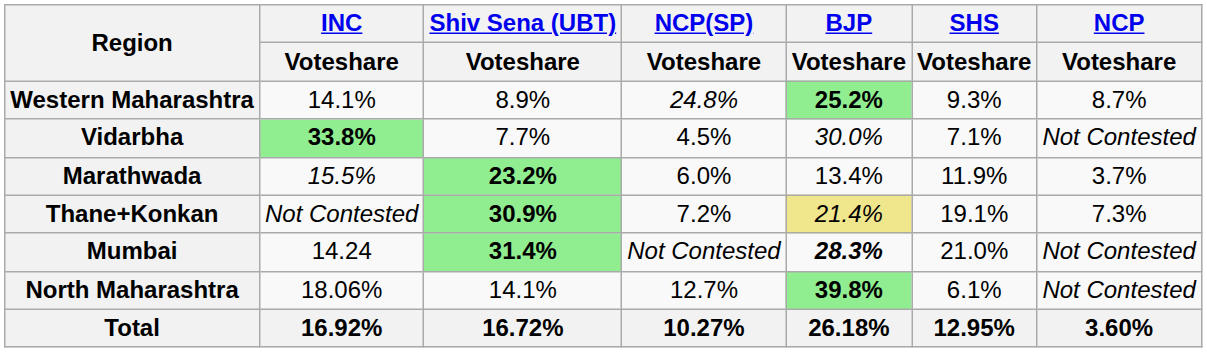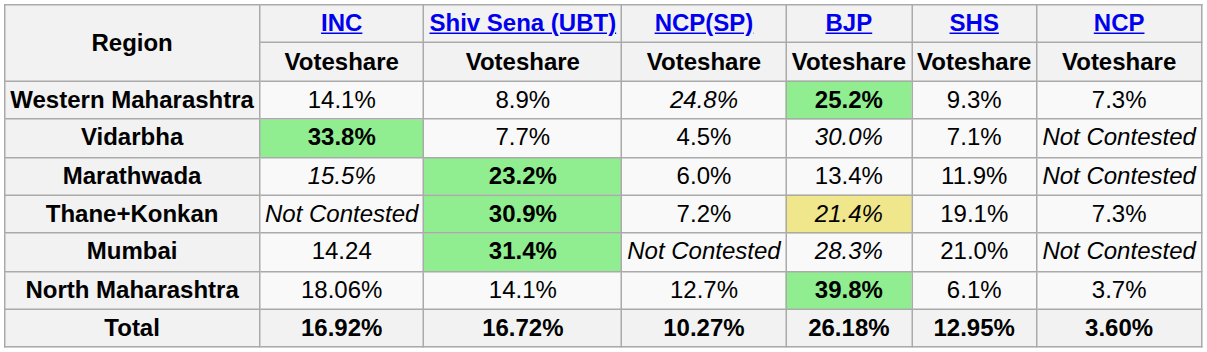Western Maharashtra | NCP / Voteshare: 8.7% -> 7.3%
Marathwada | NCP / Voteshare: 3.7% -> Not Contested
Mumbai | BJP / Voteshare: bold -> normal
North Maharashtra | NCP / Voteshare: Not Contested -> 3.7%
